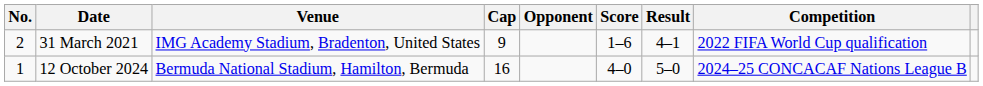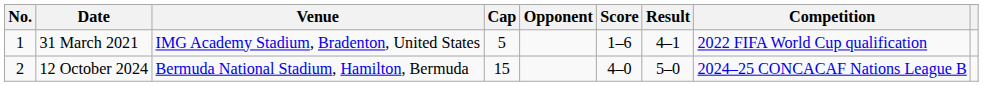31 March 2021 | No.: 2 -> 1
31 March 2021 | Cap: 9 -> 5
12 October 2024 | No.: 1 -> 2
12 October 2024 | Cap: 16 -> 15
